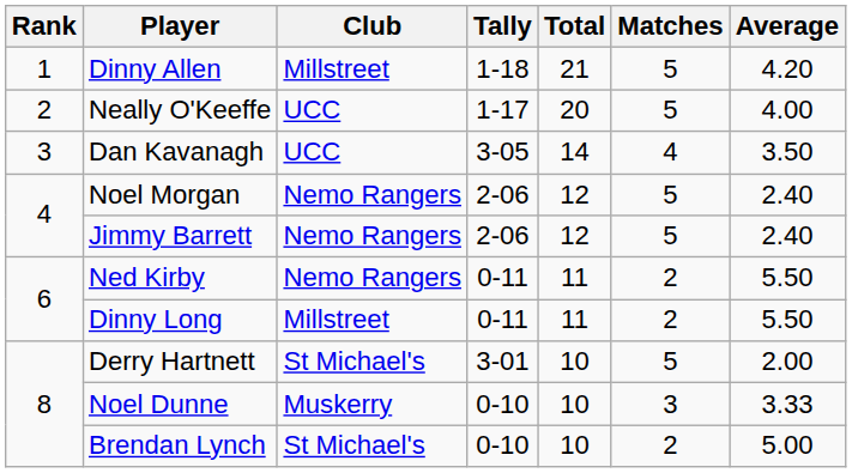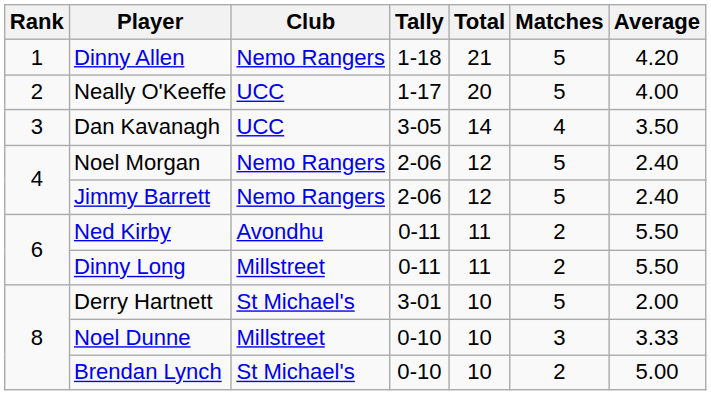Dinny Allen | Club: Millstreet -> Nemo Rangers
Ned Kirby | Club: Nemo Rangers -> Avondhu
Noel Dunne | Club: Muskerry -> Millstreet
